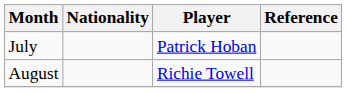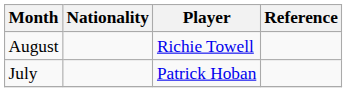rows swapped: July <-> August
